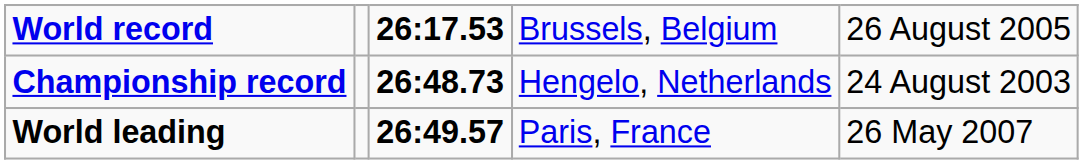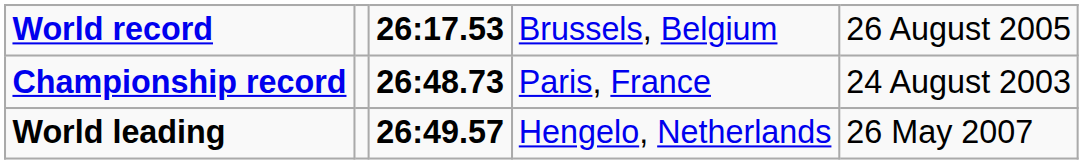Championship record | column 4: Hengelo, Netherlands -> Paris, France
World leading | column 4: Paris, France -> Hengelo, Netherlands
